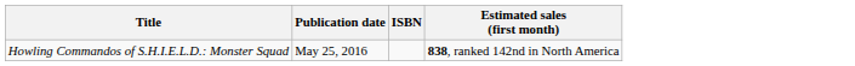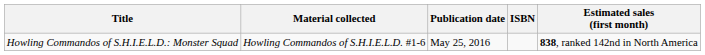+ column: Material collected | Howling Commandos of S.H.I.E.L.D. #1-6
